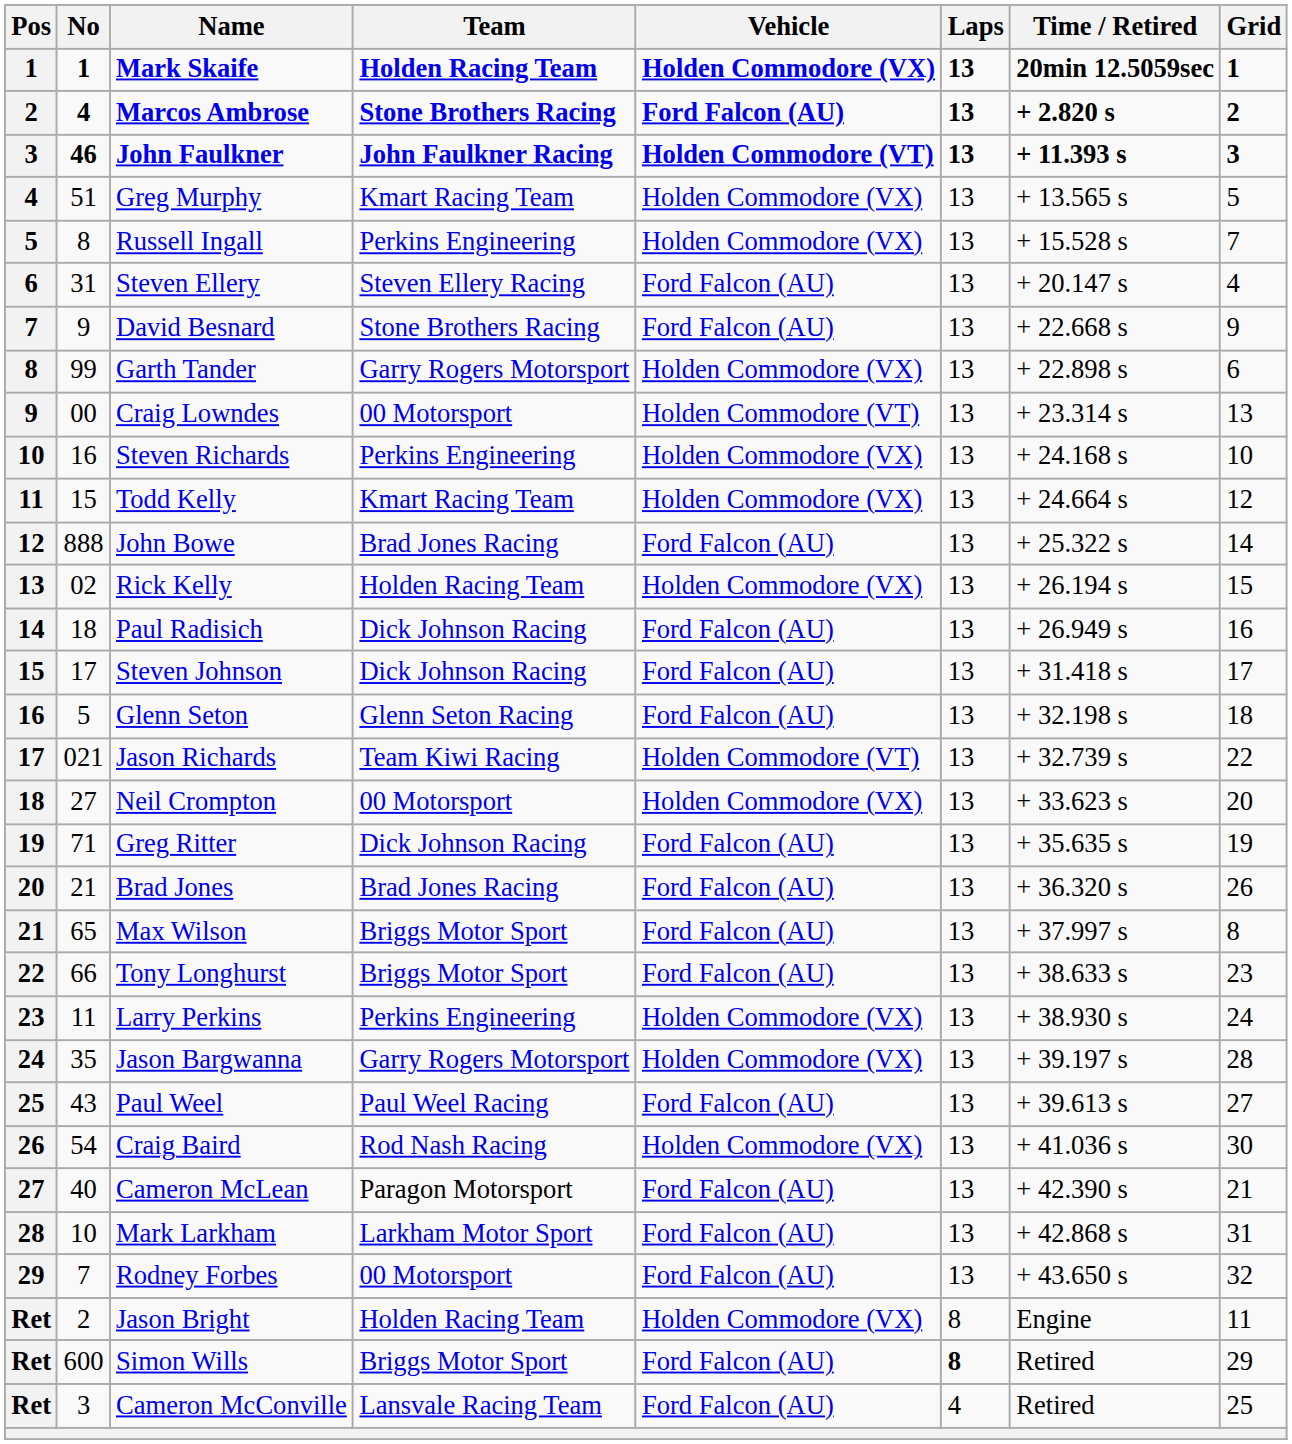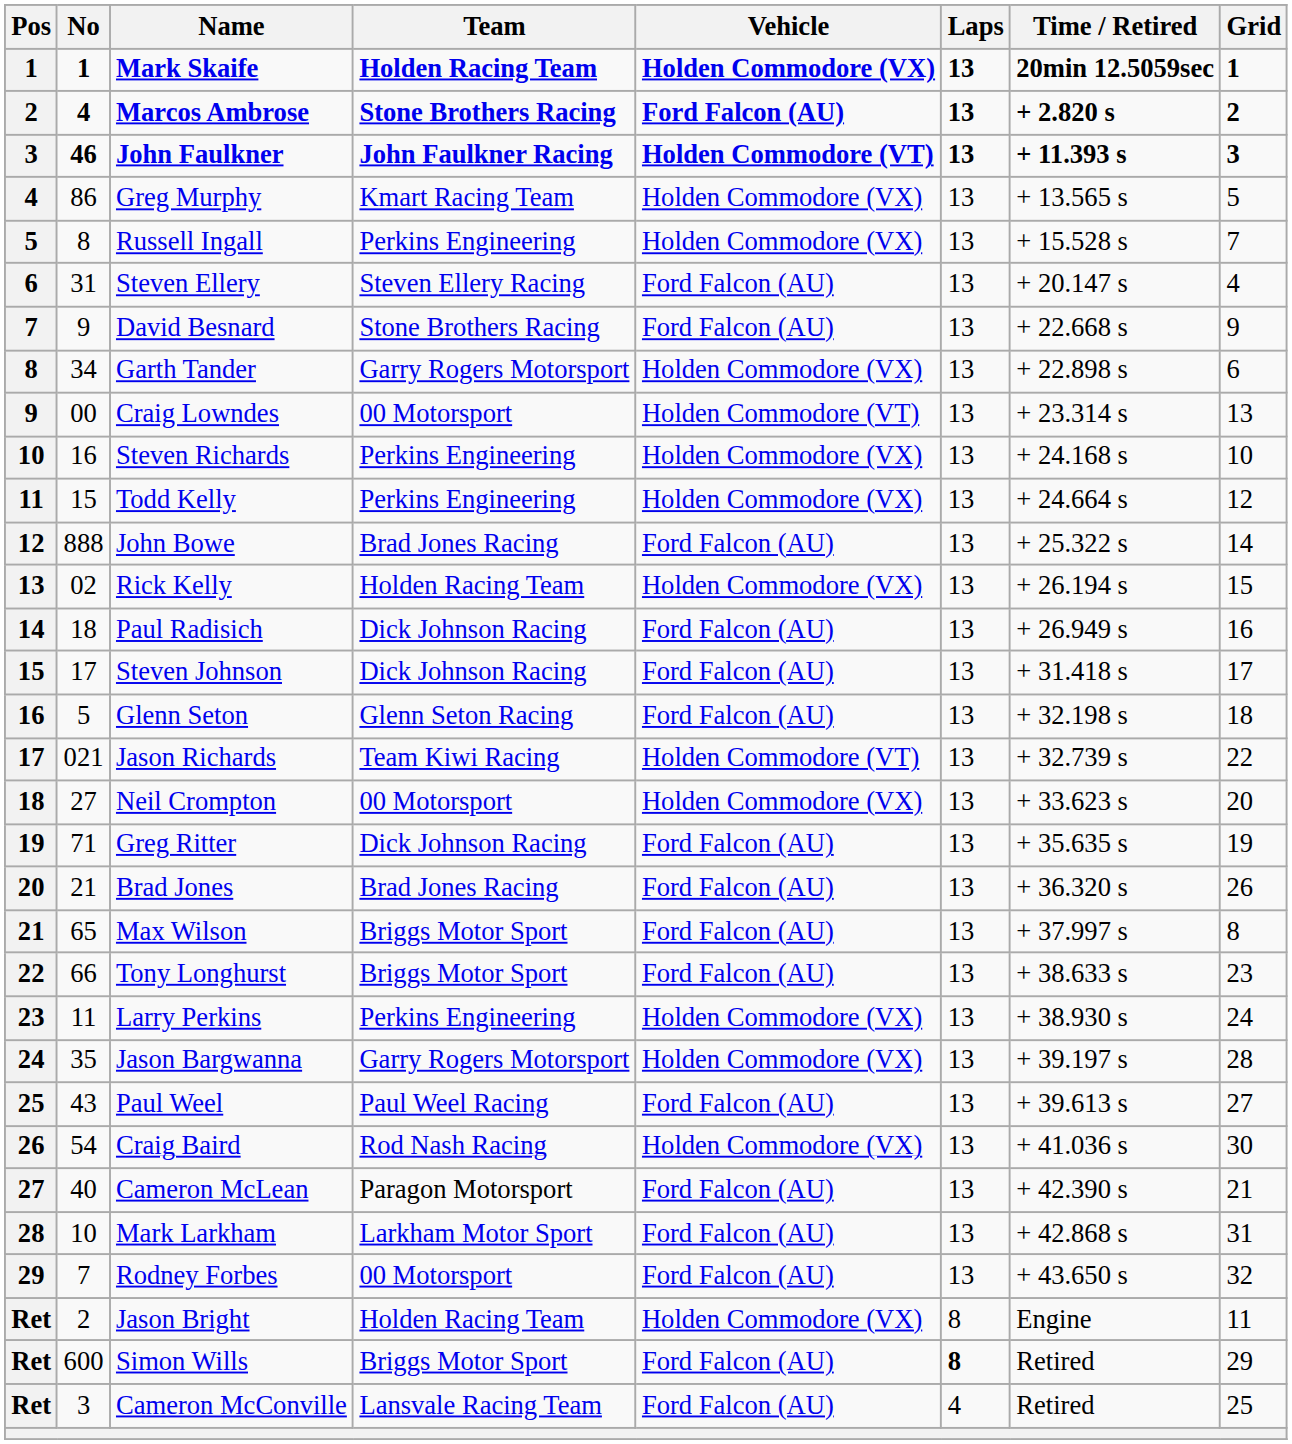Greg Murphy | No: 51 -> 86
Garth Tander | No: 99 -> 34
Todd Kelly | Team: Kmart Racing Team -> Perkins Engineering
